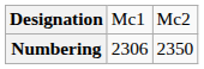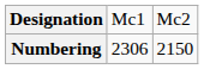Numbering | column 3: 2350 -> 2150
